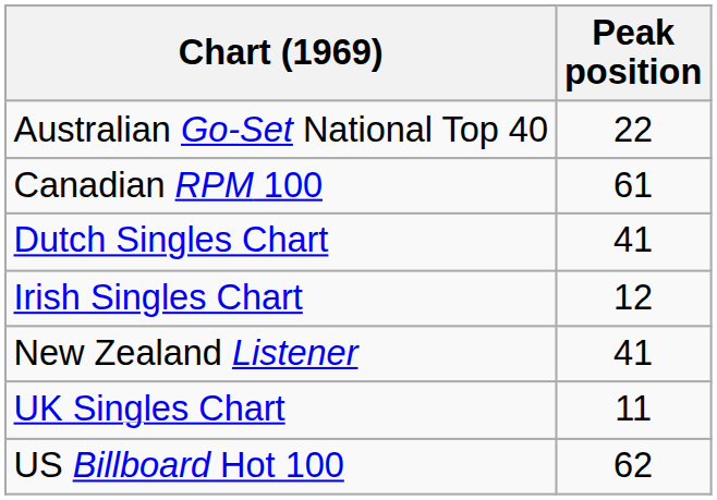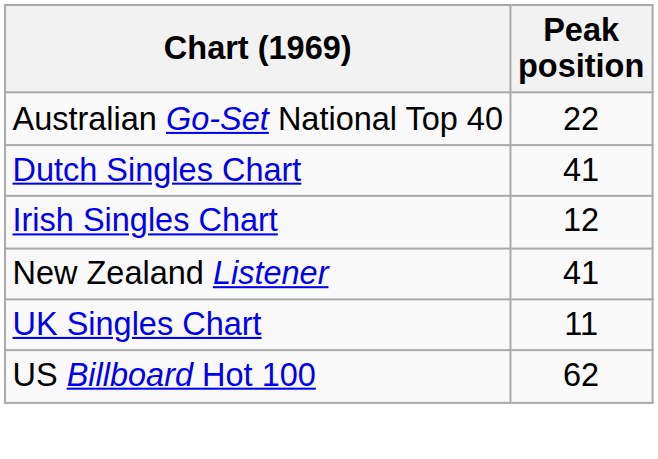- row: Canadian RPM 100 | 61
